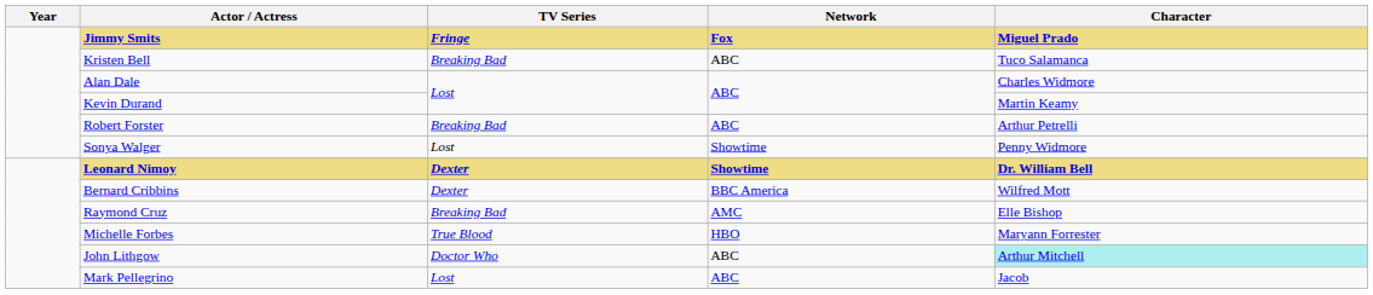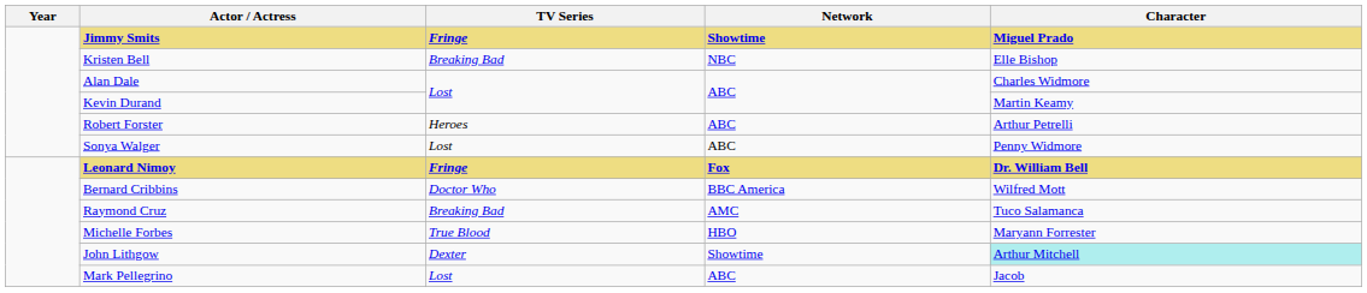Jimmy Smits | Network: Fox -> Showtime
Kristen Bell | Network: ABC -> NBC
Kristen Bell | Character: Tuco Salamanca -> Elle Bishop
Robert Forster | TV Series: Breaking Bad -> Heroes
Sonya Walger | Network: Showtime -> ABC
Leonard Nimoy | TV Series: Dexter -> Fringe
Leonard Nimoy | Network: Showtime -> Fox
Bernard Cribbins | TV Series: Dexter -> Doctor Who
Raymond Cruz | Character: Elle Bishop -> Tuco Salamanca
John Lithgow | TV Series: Doctor Who -> Dexter
John Lithgow | Network: ABC -> Showtime
